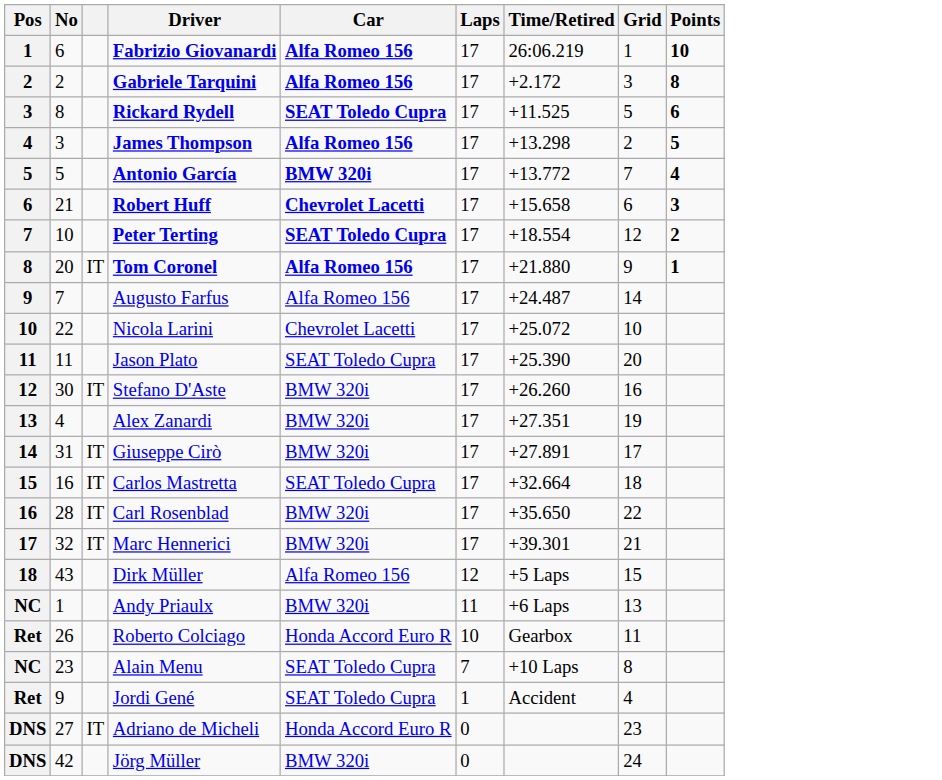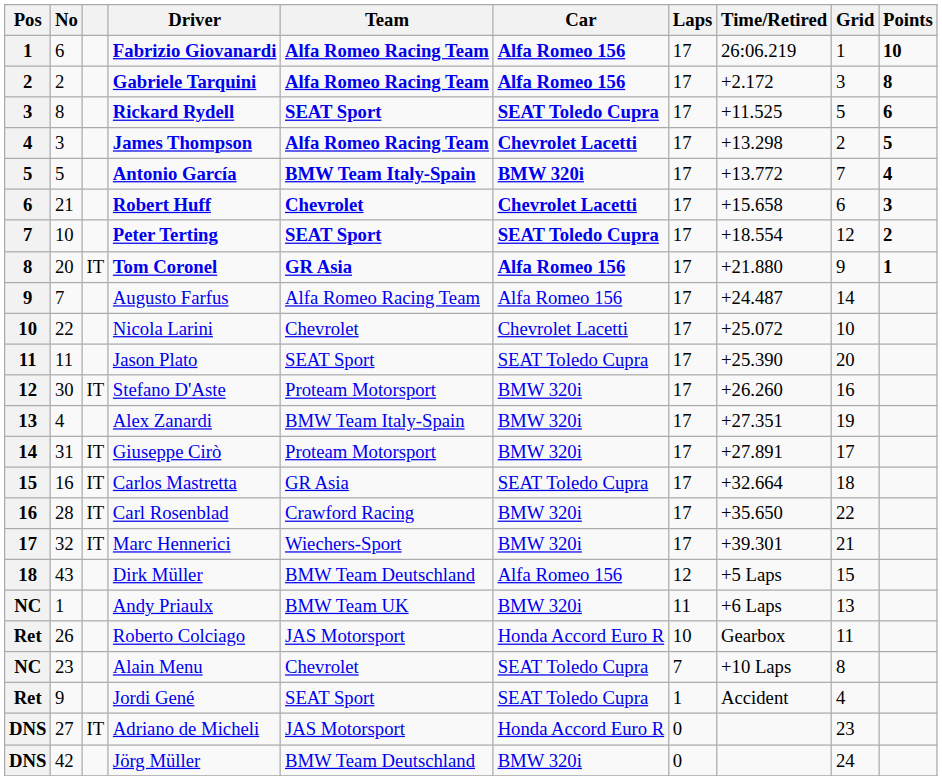+ column: Team | Alfa Romeo Racing Team | Alfa Romeo Racing Team | SEAT Sport | Alfa Romeo Racing Team | BMW Team Italy-Spain | Chevrolet | SEAT Sport | GR Asia | Alfa Romeo Racing Team | Chevrolet | SEAT Sport | Proteam Motorsport | BMW Team Italy-Spain | Proteam Motorsport | GR Asia | Crawford Racing | Wiechers-Sport | BMW Team Deutschland | BMW Team UK | JAS Motorsport | Chevrolet | SEAT Sport | JAS Motorsport | BMW Team Deutschland
James Thompson | Car: Alfa Romeo 156 -> Chevrolet Lacetti
